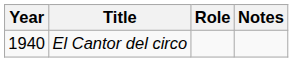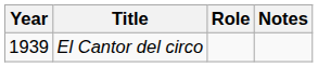El Cantor del circo | Year: 1940 -> 1939
